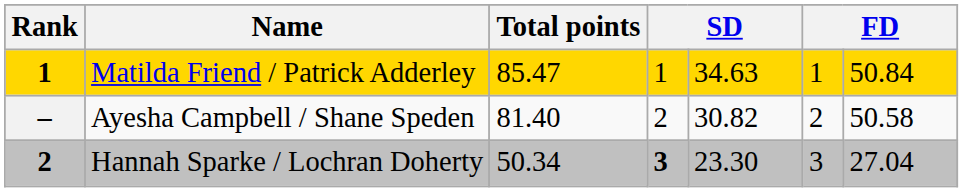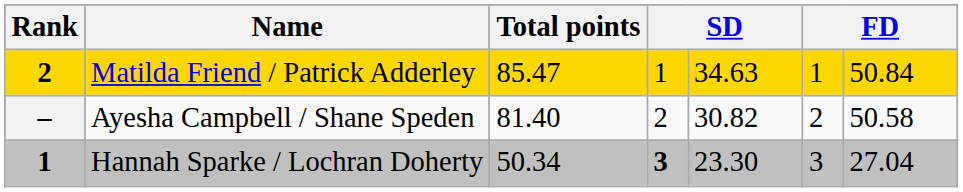Matilda Friend / Patrick Adderley | Rank: 1 -> 2
Hannah Sparke / Lochran Doherty | Rank: 2 -> 1
